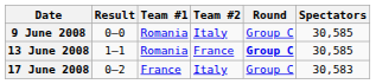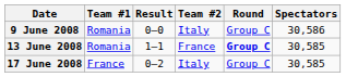columns swapped: Team #1 <-> Result
9 June 2008 | Spectators: 30,585 -> 30,586
17 June 2008 | Spectators: 30,583 -> 30,585
